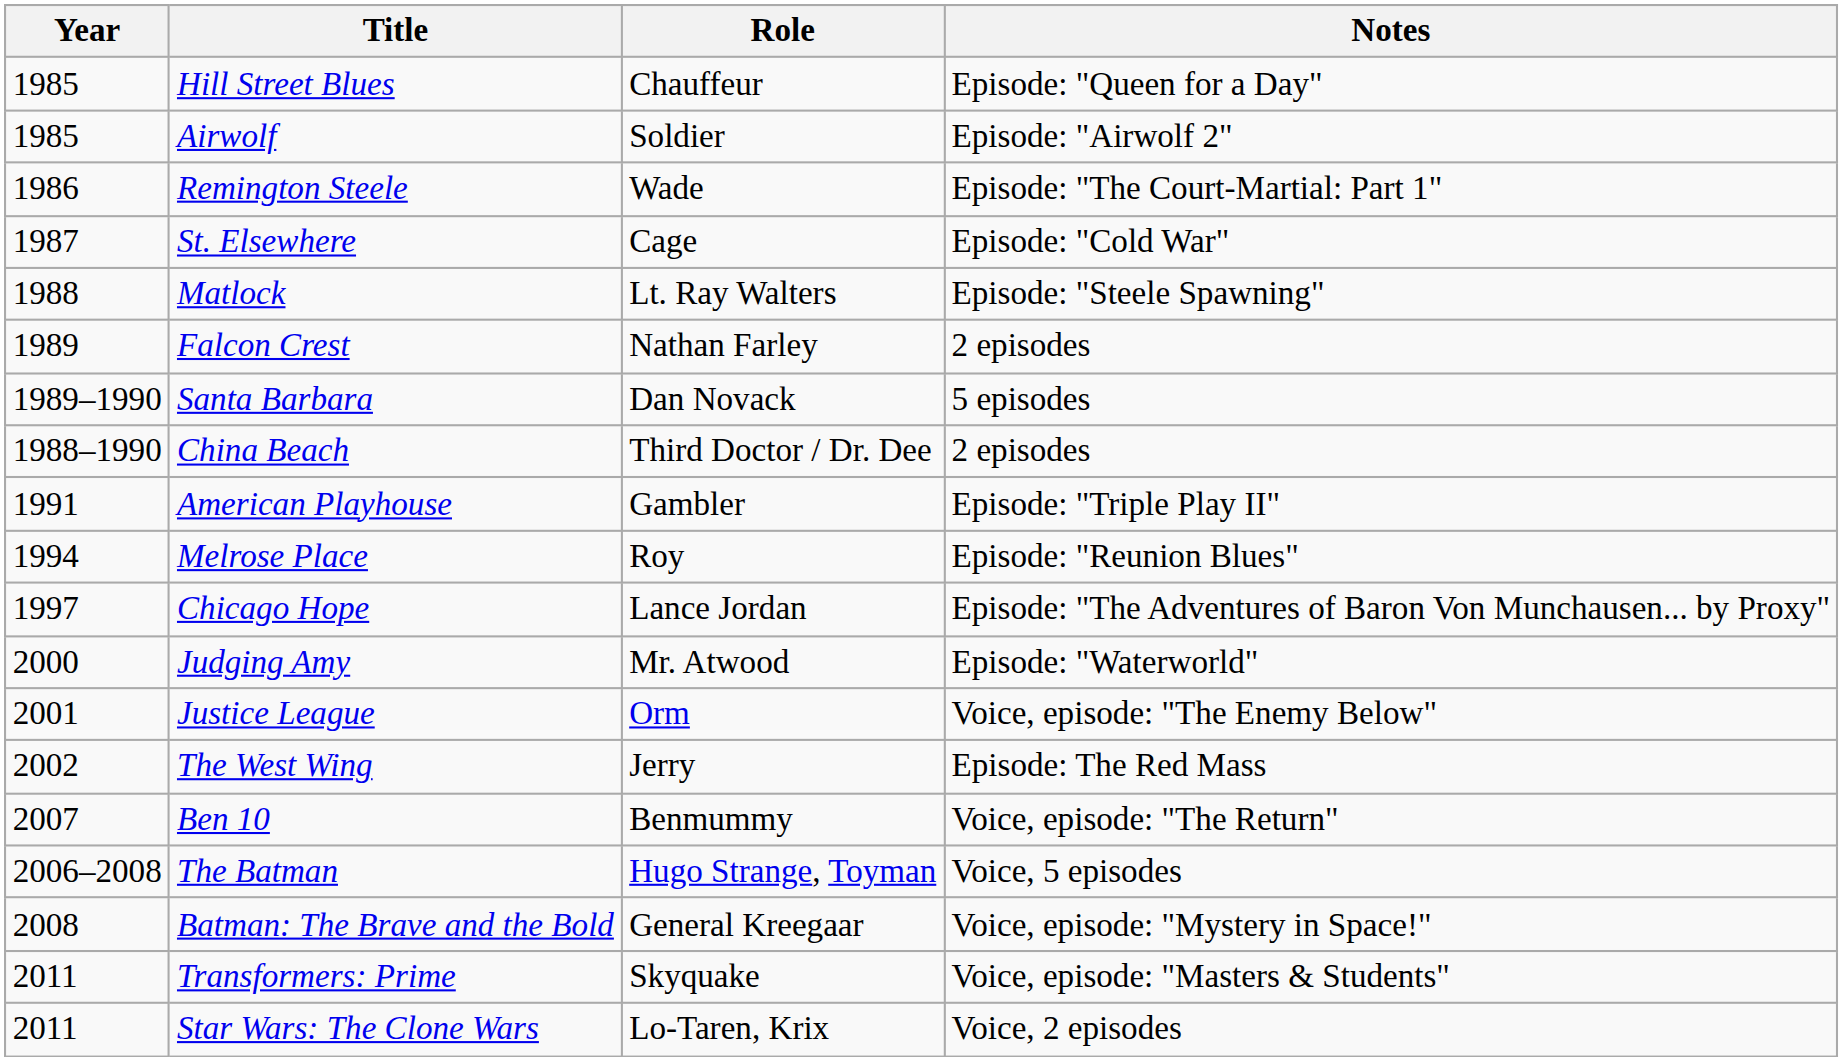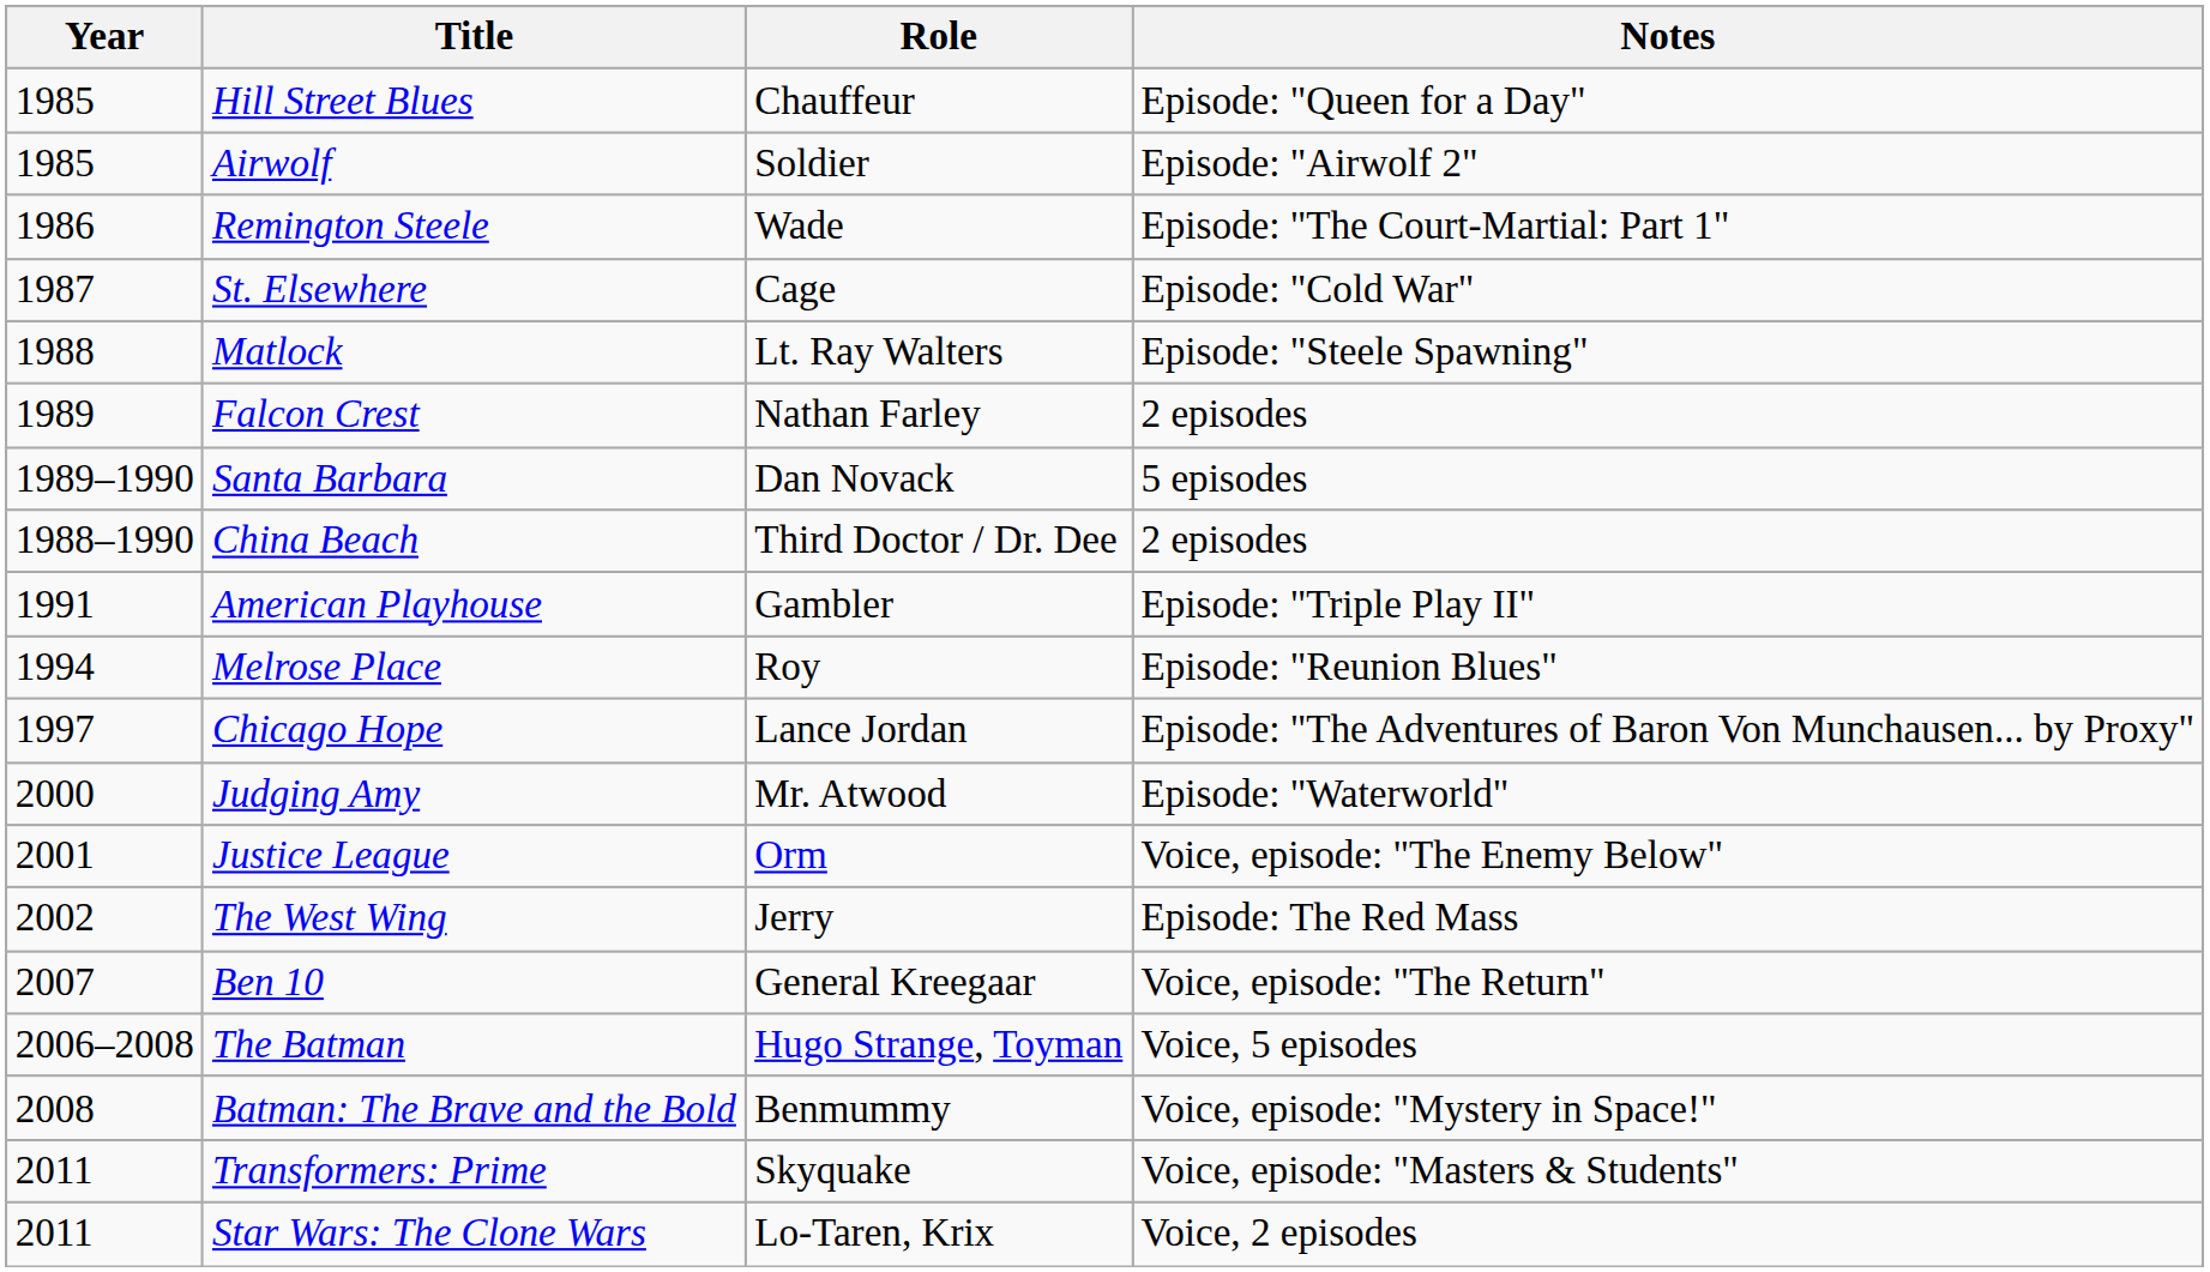Ben 10 | Role: Benmummy -> General Kreegaar
Batman: The Brave and the Bold | Role: General Kreegaar -> Benmummy
